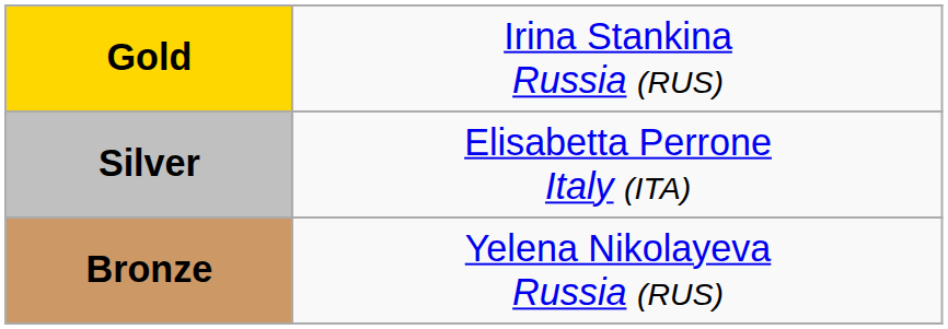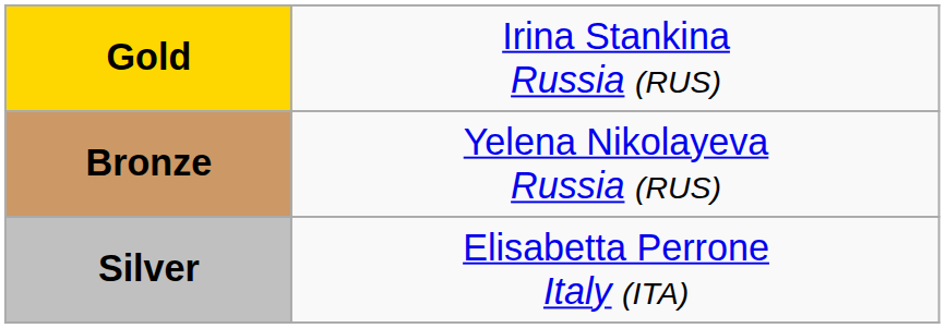rows swapped: Silver <-> Bronze
